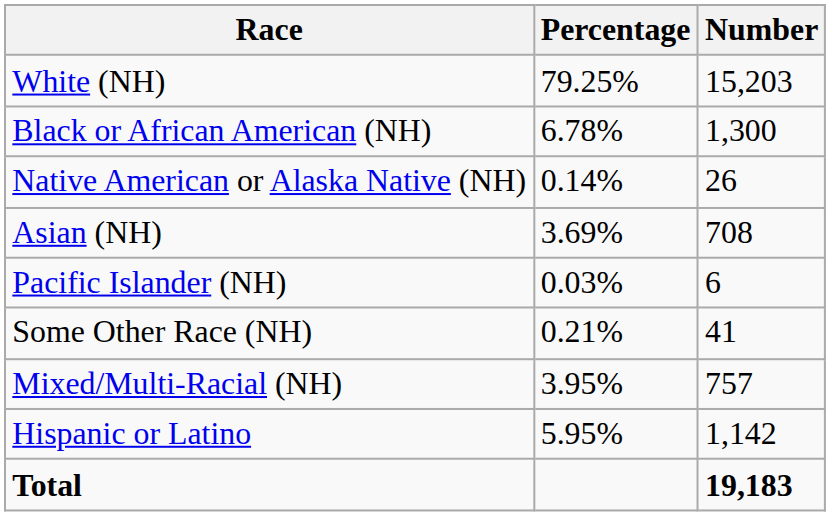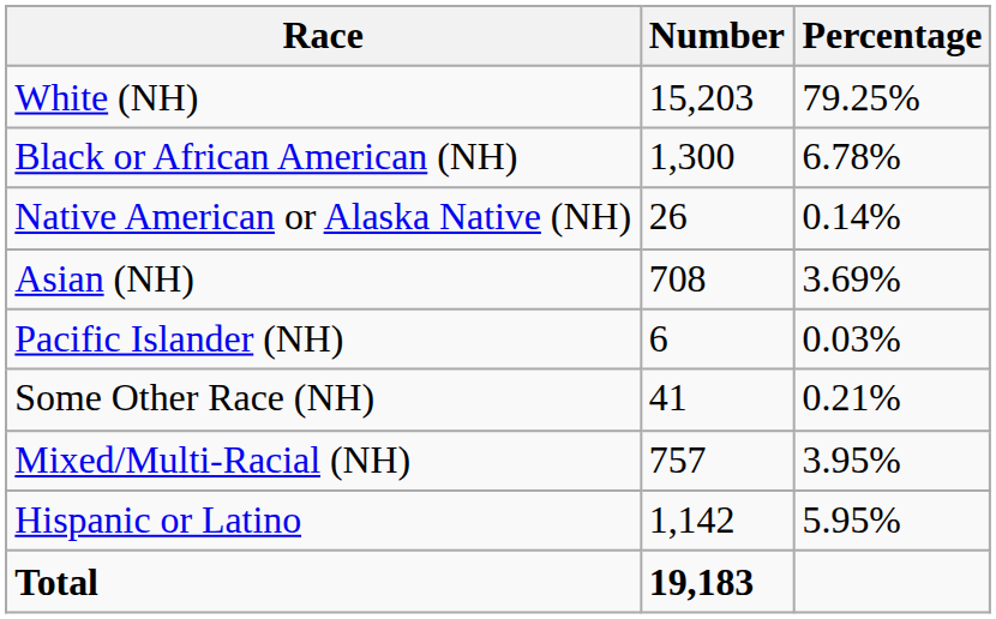columns swapped: Number <-> Percentage
